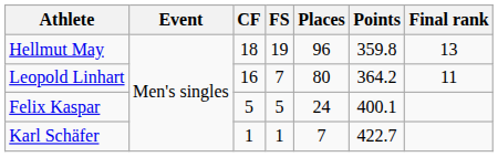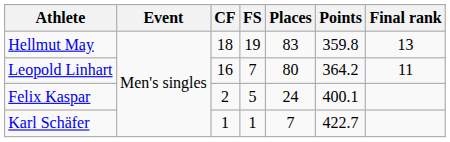Hellmut May | Places: 96 -> 83
Felix Kaspar | CF: 5 -> 2
